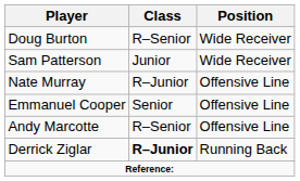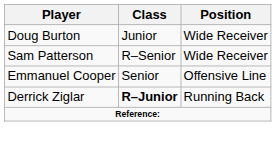Doug Burton | Class: R–Senior -> Junior
Sam Patterson | Class: Junior -> R–Senior
- row: Nate Murray | R–Junior | Offensive Line
- row: Andy Marcotte | R–Senior | Offensive Line
